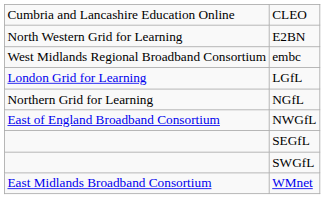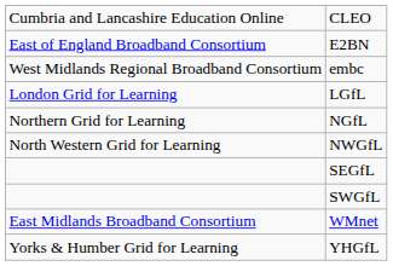E2BN | column 1: North Western Grid for Learning -> East of England Broadband Consortium
NWGfL | column 1: East of England Broadband Consortium -> North Western Grid for Learning
+ row: Yorks & Humber Grid for Learning | YHGfL
